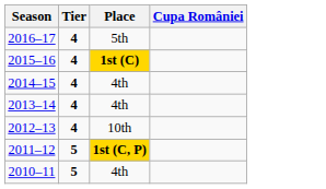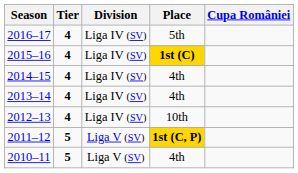+ column: Division | Liga IV (SV) | Liga IV (SV) | Liga IV (SV) | Liga IV (SV) | Liga IV (SV) | Liga V (SV) | Liga V (SV)
